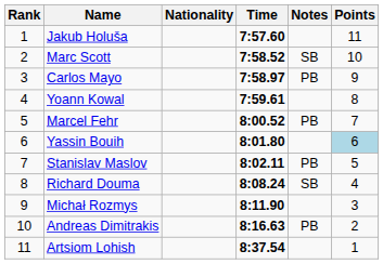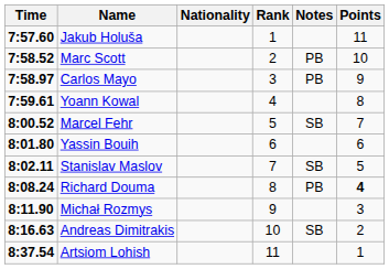columns swapped: Rank <-> Time
Marc Scott | Notes: SB -> PB
Marcel Fehr | Notes: PB -> SB
Yassin Bouih | Points: lightblue background -> no background
Stanislav Maslov | Notes: PB -> SB
Richard Douma | Notes: SB -> PB
Richard Douma | Points: normal -> bold
Andreas Dimitrakis | Notes: PB -> SB
